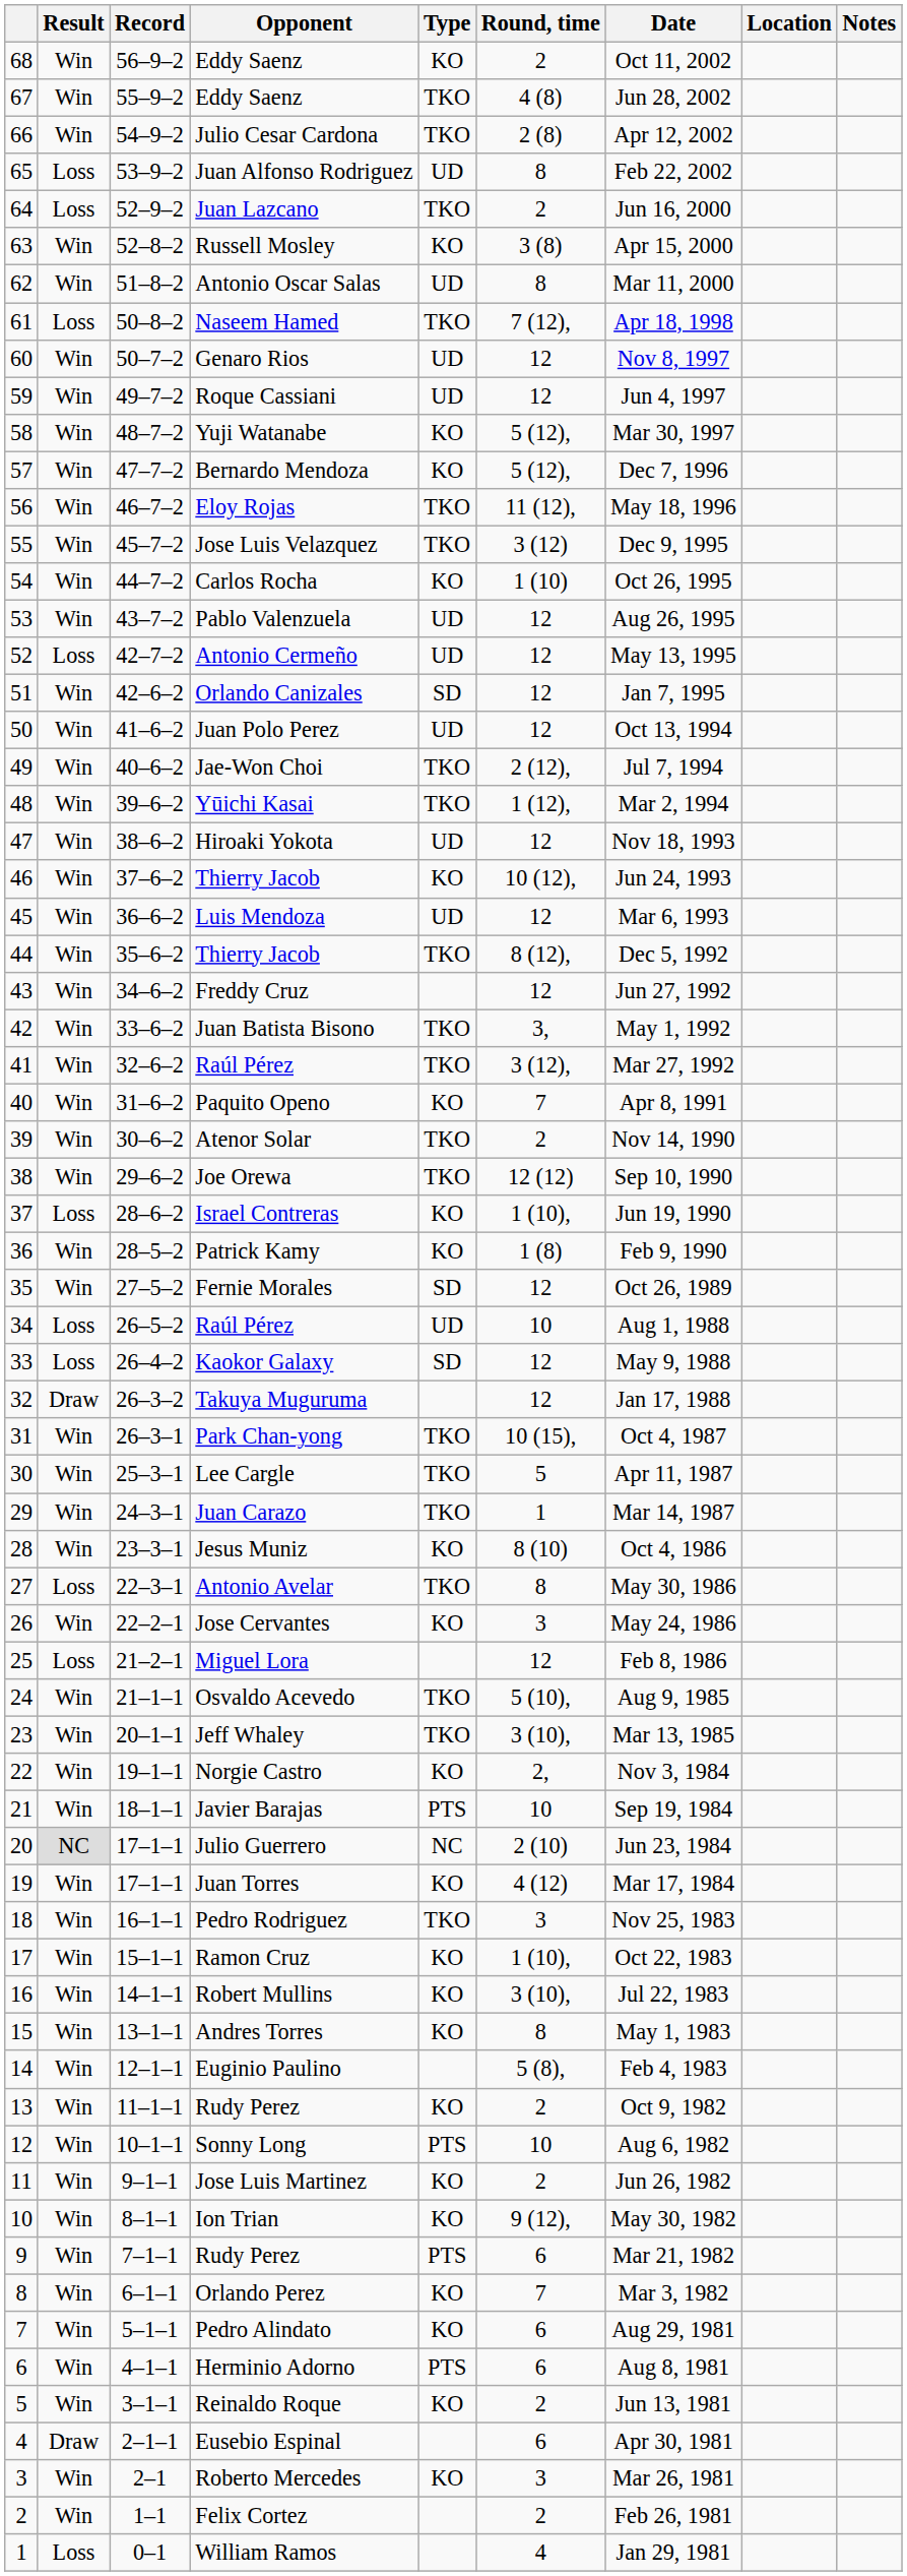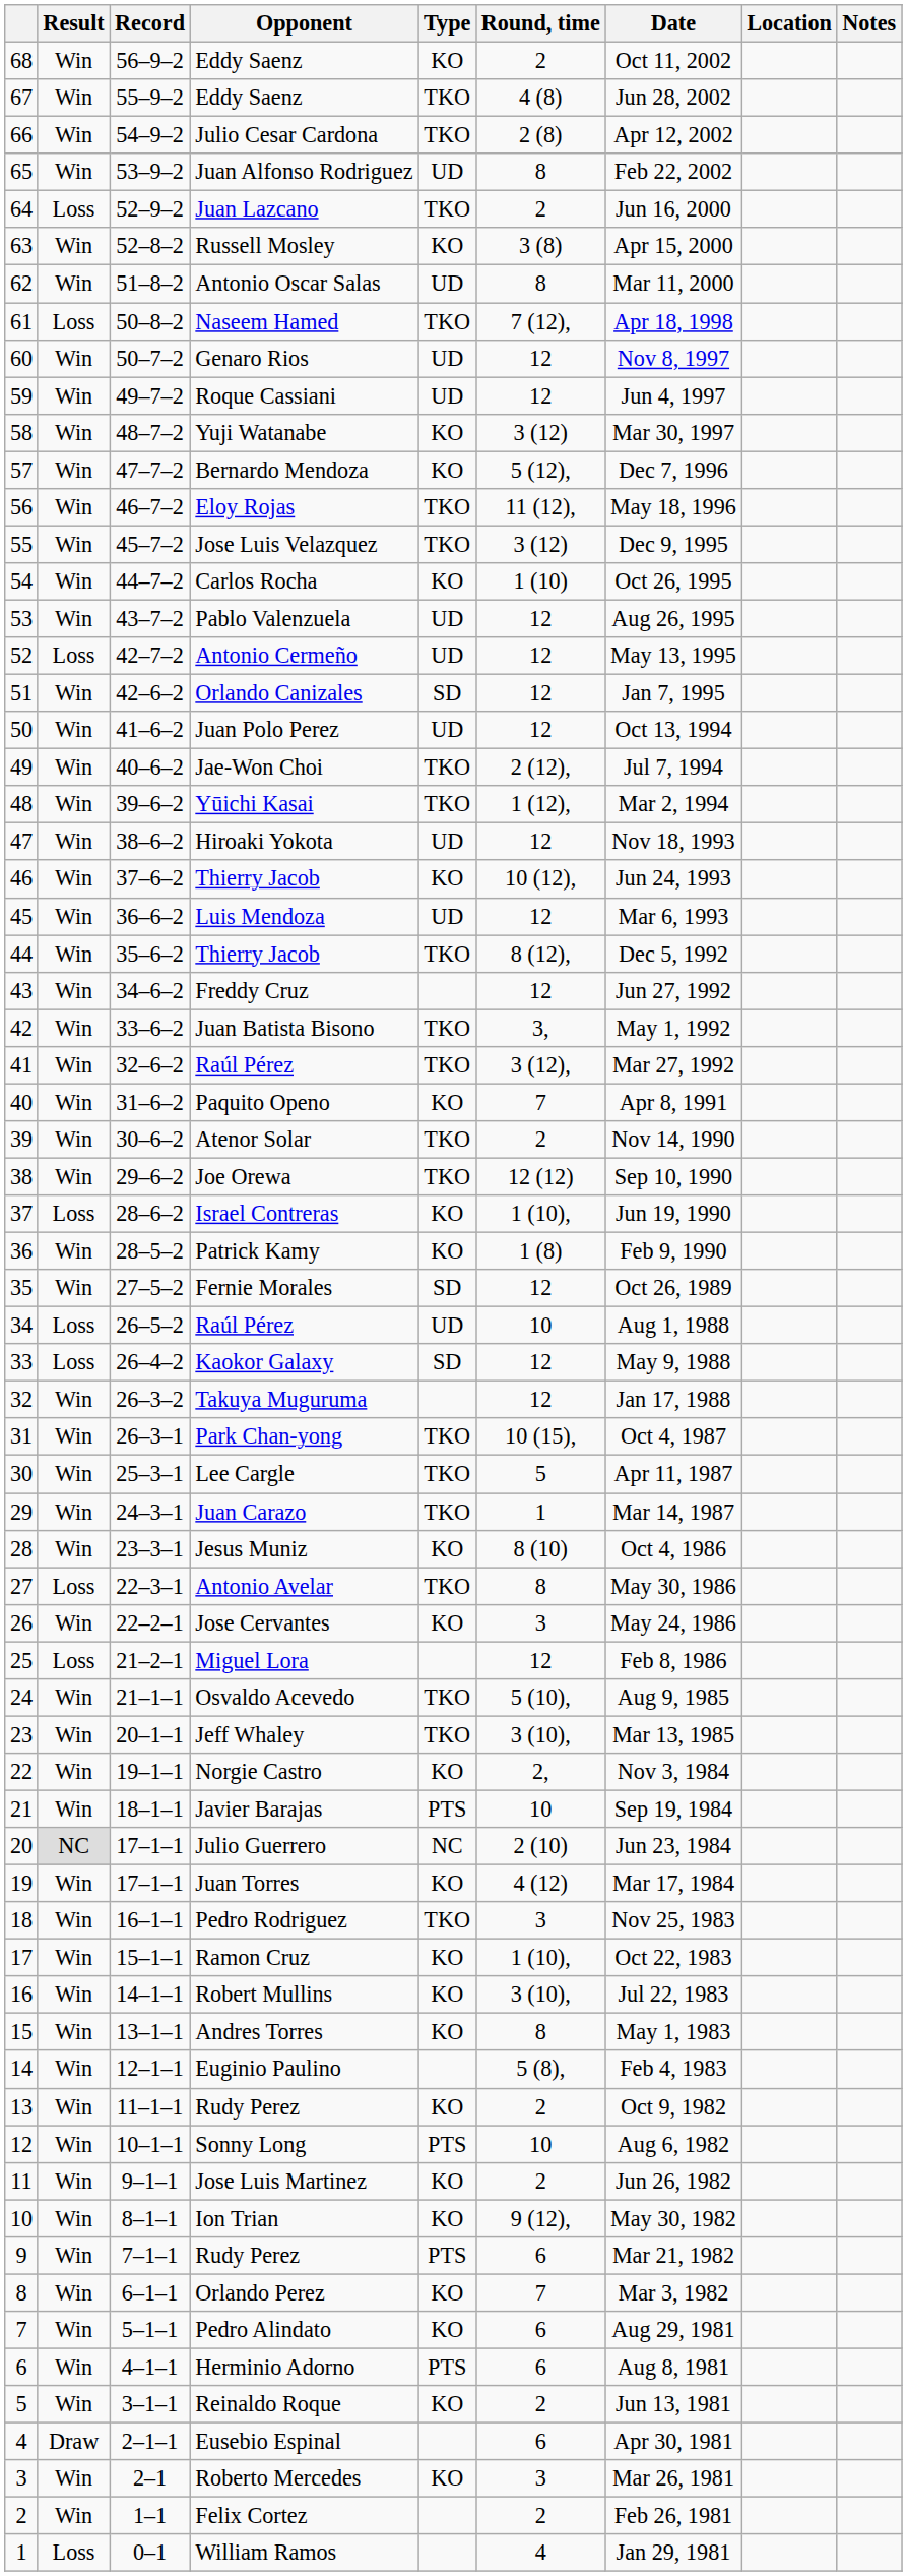Juan Alfonso Rodriguez | Result: Loss -> Win
Yuji Watanabe | Round, time: 5 (12), -> 3 (12)
Takuya Muguruma | Result: Draw -> Win
